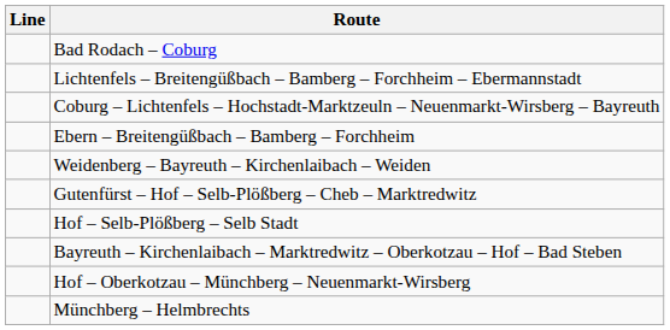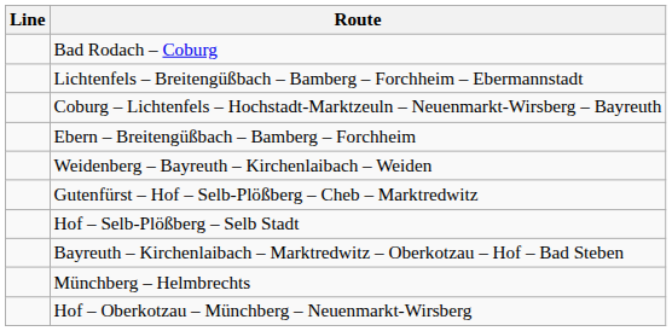rows swapped: Münchberg – Helmbrechts <-> Hof – Oberkotzau – Münchberg – Neuenmarkt-Wirsberg
